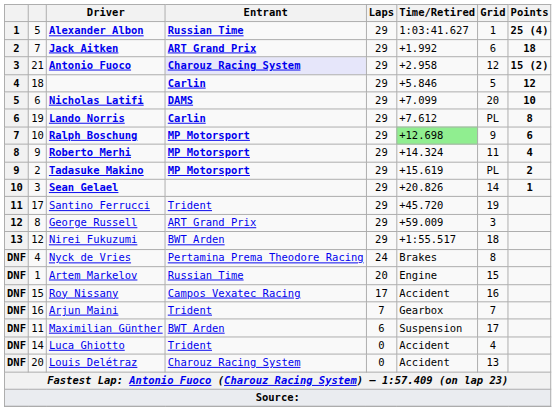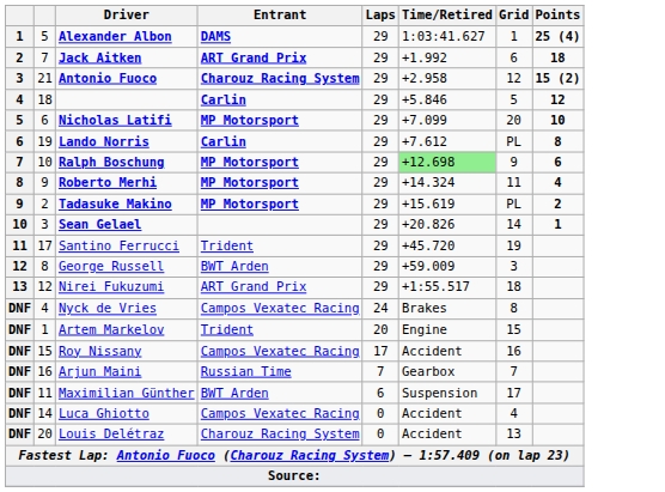Alexander Albon | Entrant: Russian Time -> DAMS
Antonio Fuoco | Entrant: lavender background -> no background
Nicholas Latifi | Entrant: DAMS -> MP Motorsport
George Russell | Entrant: ART Grand Prix -> BWT Arden
Nirei Fukuzumi | Entrant: BWT Arden -> ART Grand Prix
Nyck de Vries | Entrant: Pertamina Prema Theodore Racing -> Campos Vexatec Racing
Artem Markelov | Entrant: Russian Time -> Trident
Arjun Maini | Entrant: Trident -> Russian Time
Luca Ghiotto | Entrant: Trident -> Campos Vexatec Racing
